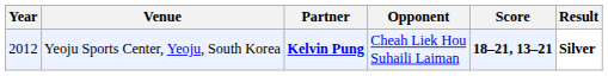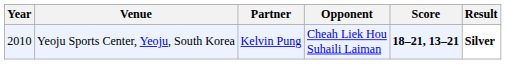Yeoju Sports Center, Yeoju, South Korea | Year: 2012 -> 2010
Yeoju Sports Center, Yeoju, South Korea | Partner: bold -> normal
